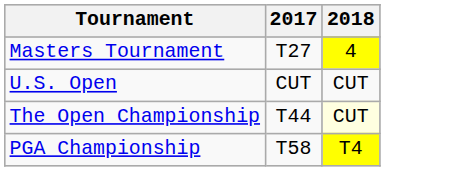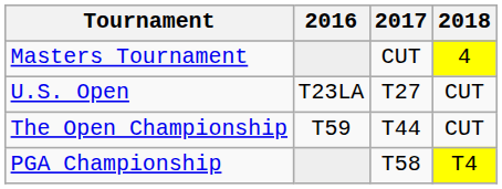+ column: 2016 | T23LA | T59
Masters Tournament | 2017: T27 -> CUT
U.S. Open | 2017: CUT -> T27
The Open Championship | 2018: lightyellow background -> no background
